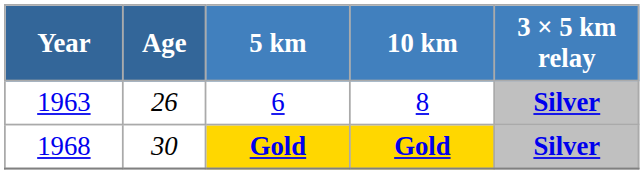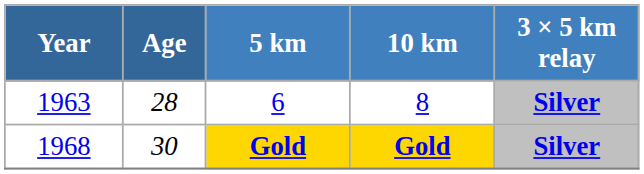6 | Age: 26 -> 28
